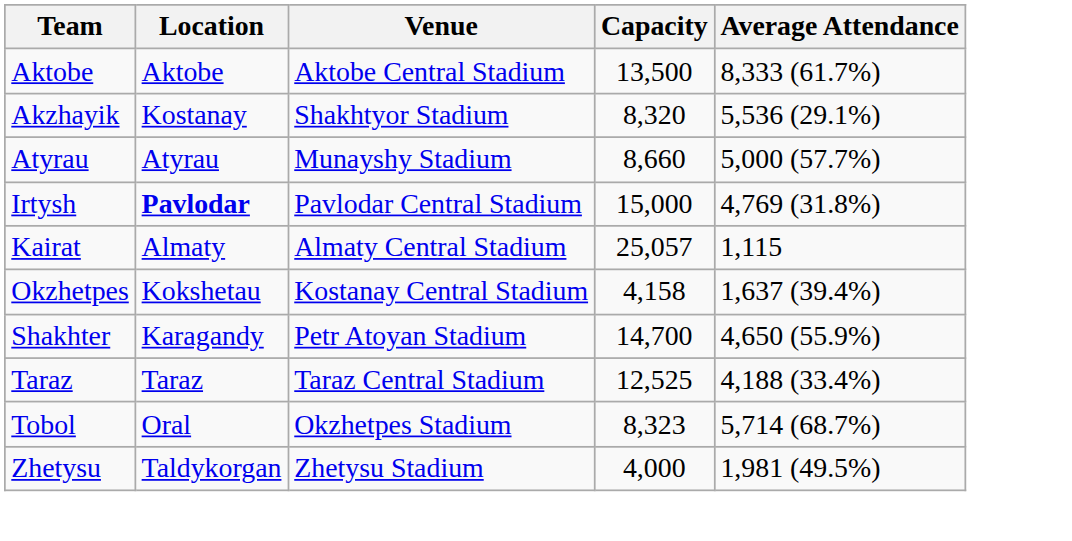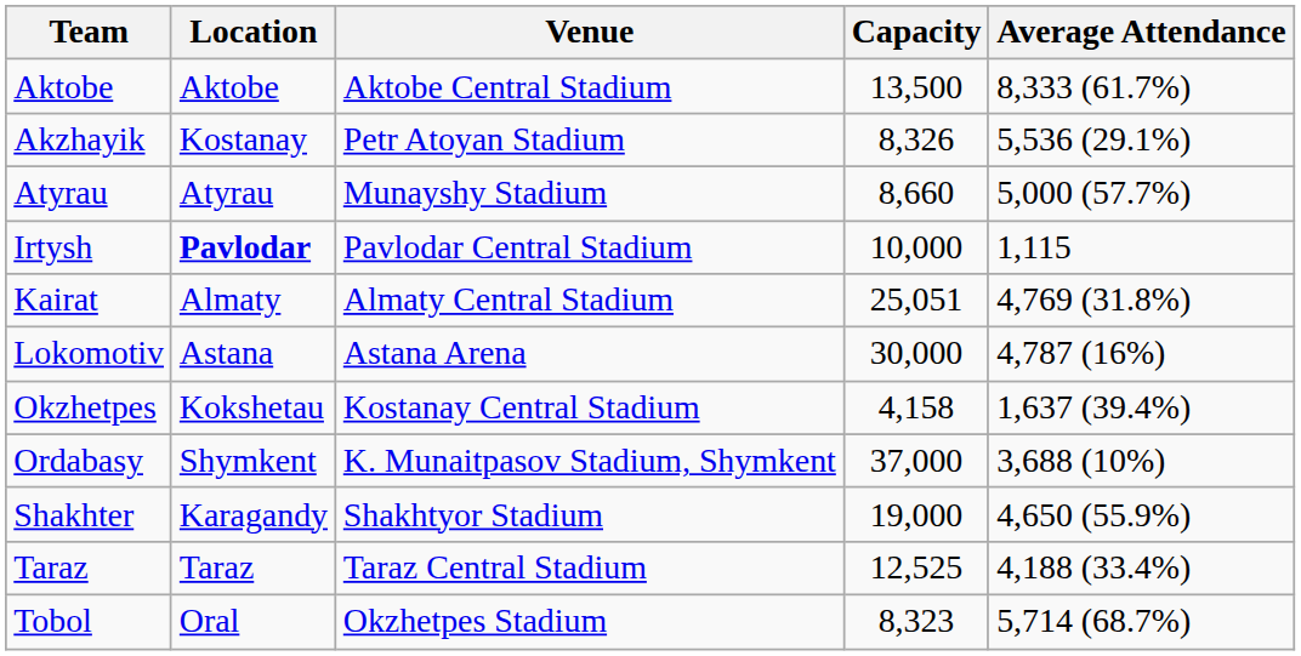Akzhayik | Venue: Shakhtyor Stadium -> Petr Atoyan Stadium
Akzhayik | Capacity: 8,320 -> 8,326
Irtysh | Capacity: 15,000 -> 10,000
Irtysh | Average Attendance: 4,769 (31.8%) -> 1,115
Kairat | Capacity: 25,057 -> 25,051
Kairat | Average Attendance: 1,115 -> 4,769 (31.8%)
+ row: Lokomotiv | Astana | Astana Arena | 30,000 | 4,787 (16%)
+ row: Ordabasy | Shymkent | K. Munaitpasov Stadium, Shymkent | 37,000 | 3,688 (10%)
Shakhter | Venue: Petr Atoyan Stadium -> Shakhtyor Stadium
Shakhter | Capacity: 14,700 -> 19,000
- row: Zhetysu | Taldykorgan | Zhetysu Stadium | 4,000 | 1,981 (49.5%)
